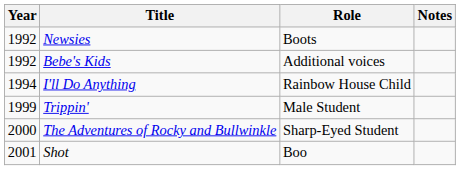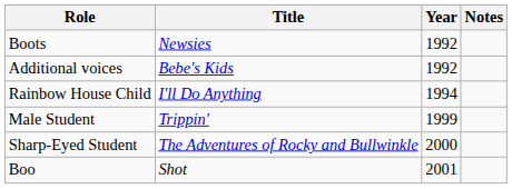columns swapped: Year <-> Role
